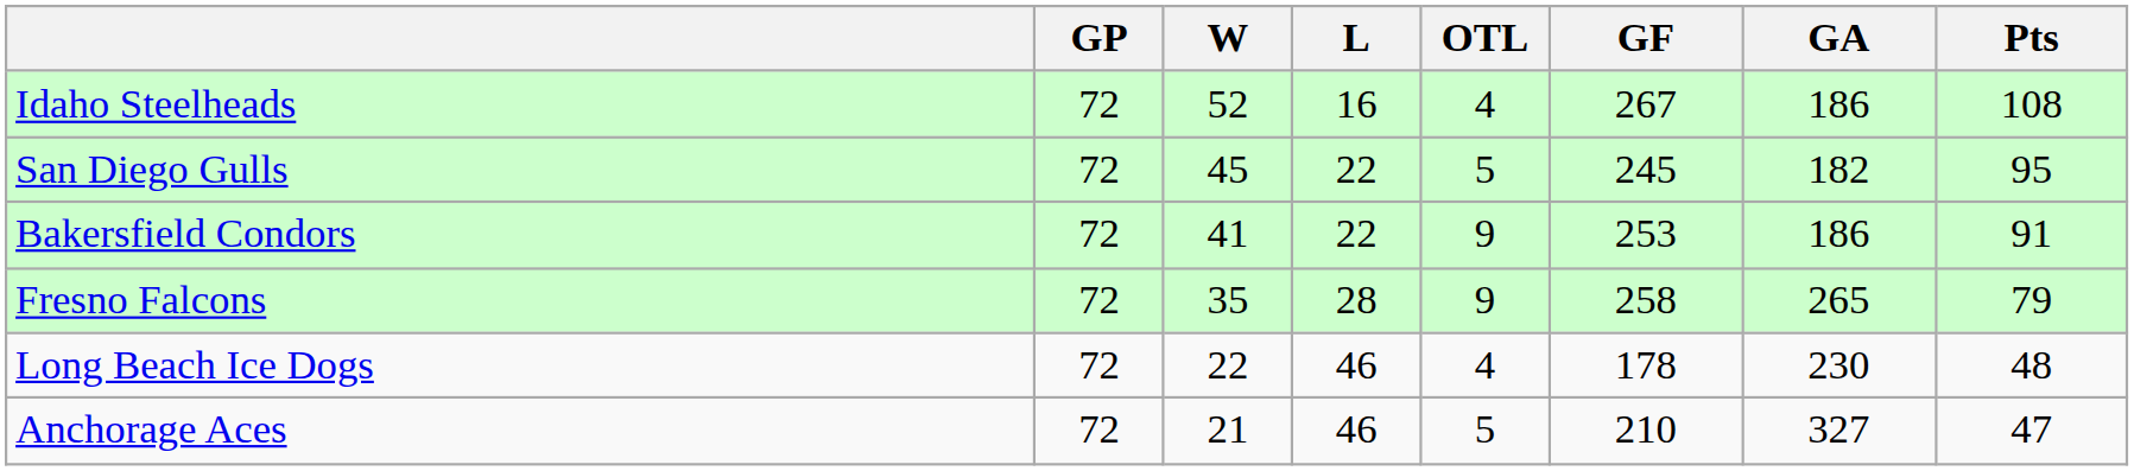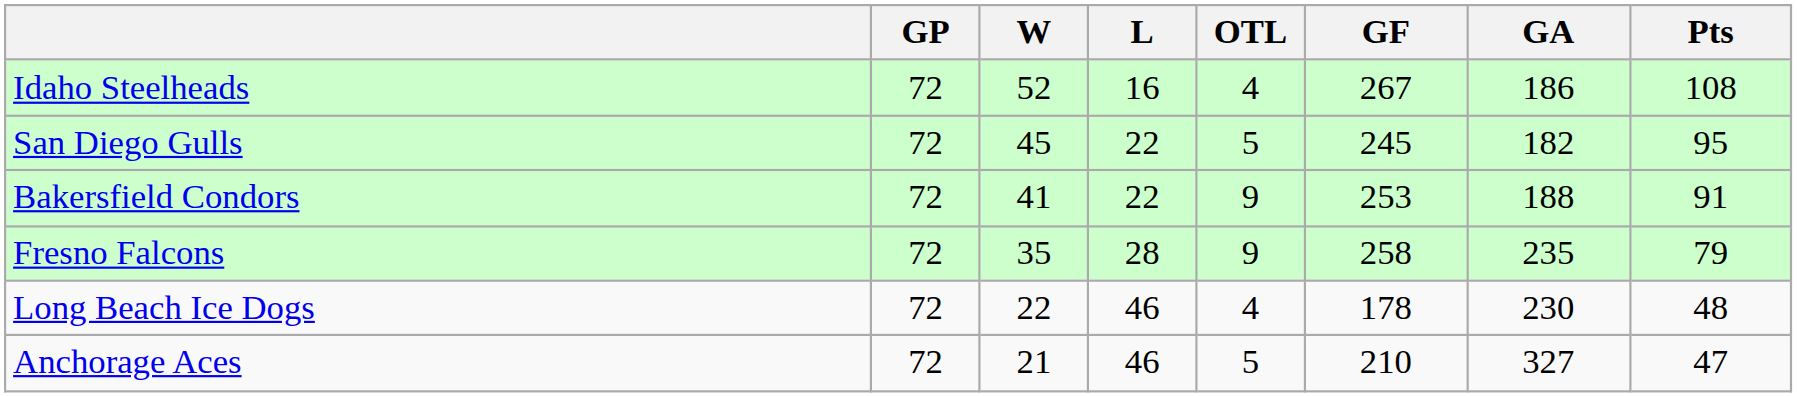Bakersfield Condors | GA: 186 -> 188
Fresno Falcons | GA: 265 -> 235
